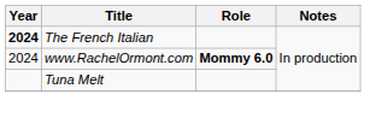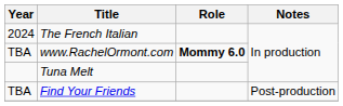The French Italian | Year: bold -> normal
www.RachelOrmont.com | Year: 2024 -> TBA
+ row: TBA | Find Your Friends | Post-production
